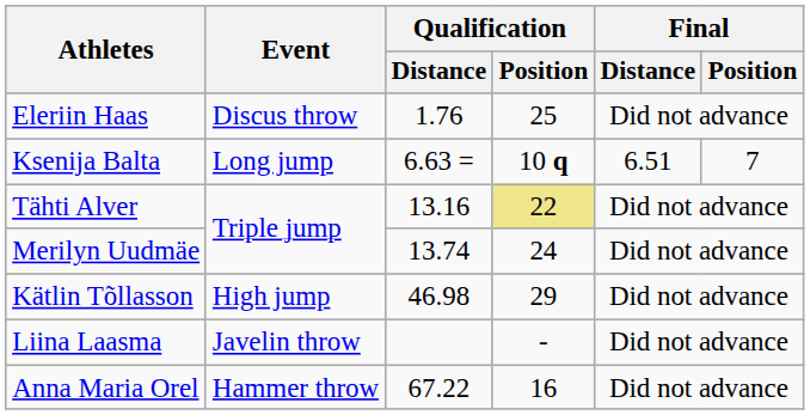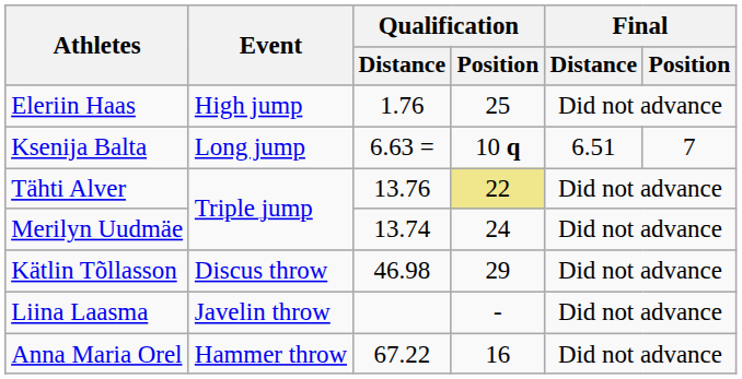Eleriin Haas | Event: Discus throw -> High jump
Tähti Alver | Qualification / Distance: 13.16 -> 13.76
Kätlin Tõllasson | Event: High jump -> Discus throw
